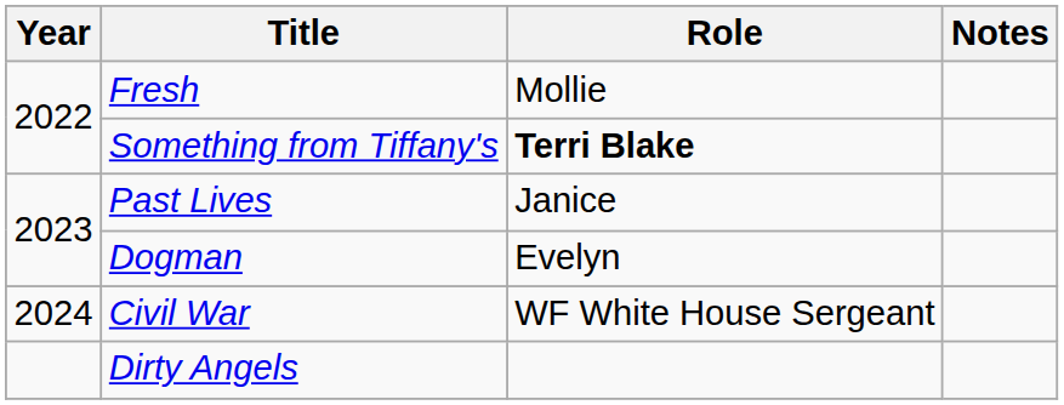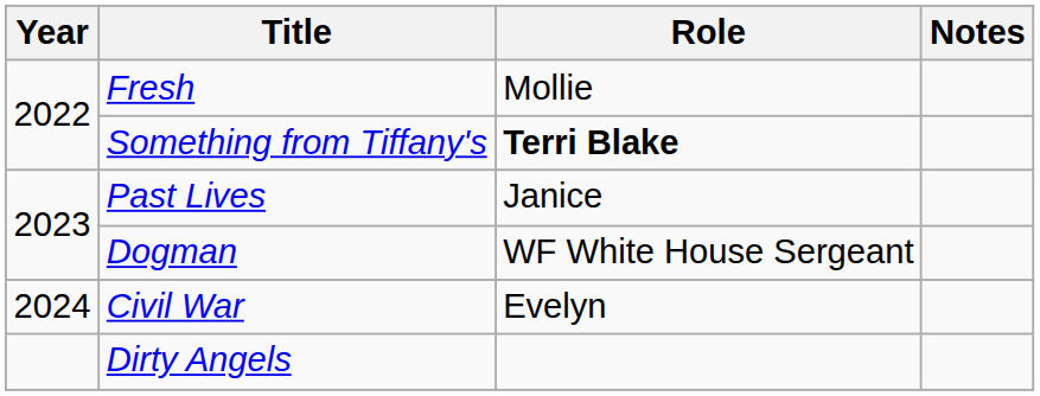Dogman | Role: Evelyn -> WF White House Sergeant
Civil War | Role: WF White House Sergeant -> Evelyn
